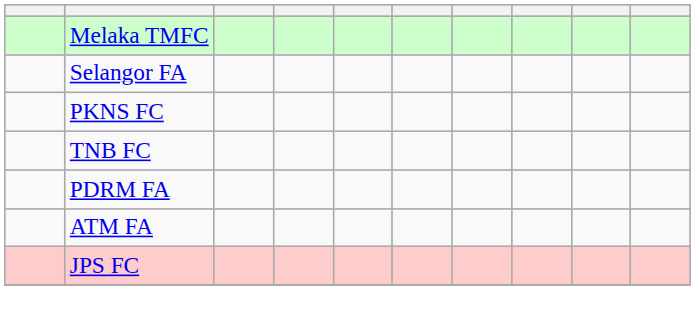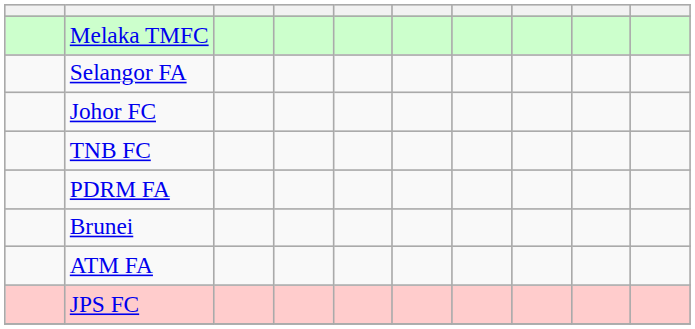+ row: Johor FC
- row: PKNS FC
+ row: Brunei
